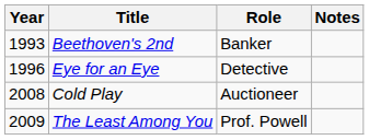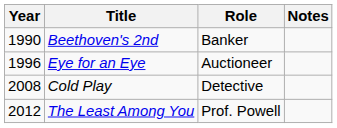Beethoven's 2nd | Year: 1993 -> 1990
Eye for an Eye | Role: Detective -> Auctioneer
Cold Play | Role: Auctioneer -> Detective
The Least Among You | Year: 2009 -> 2012
